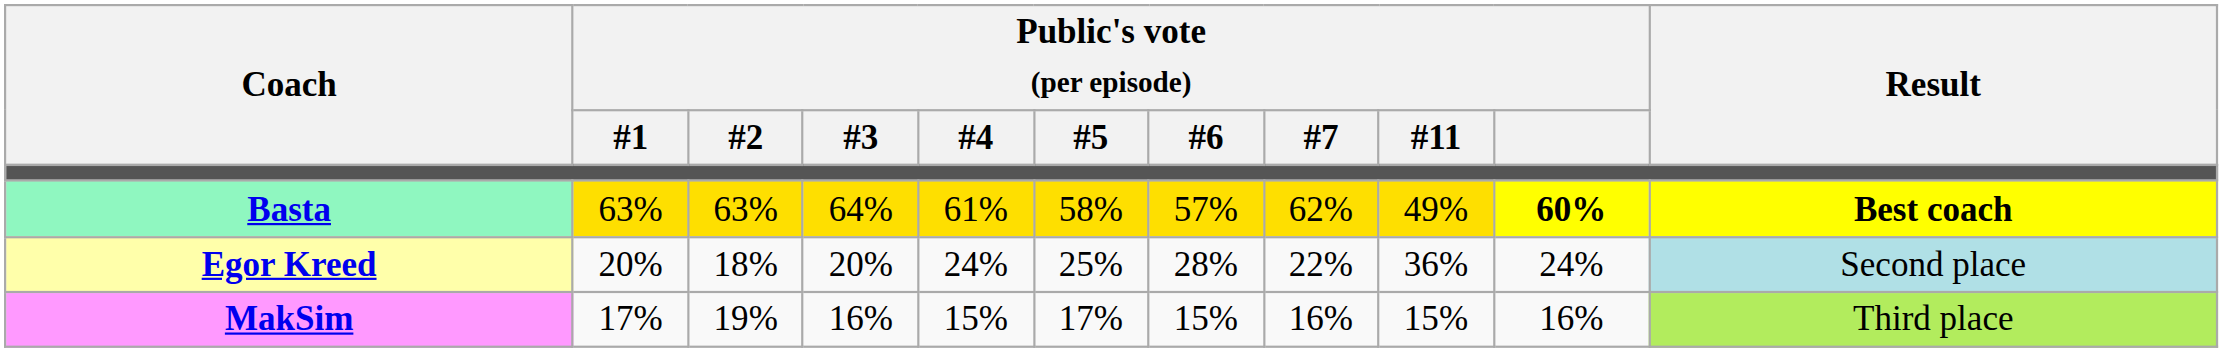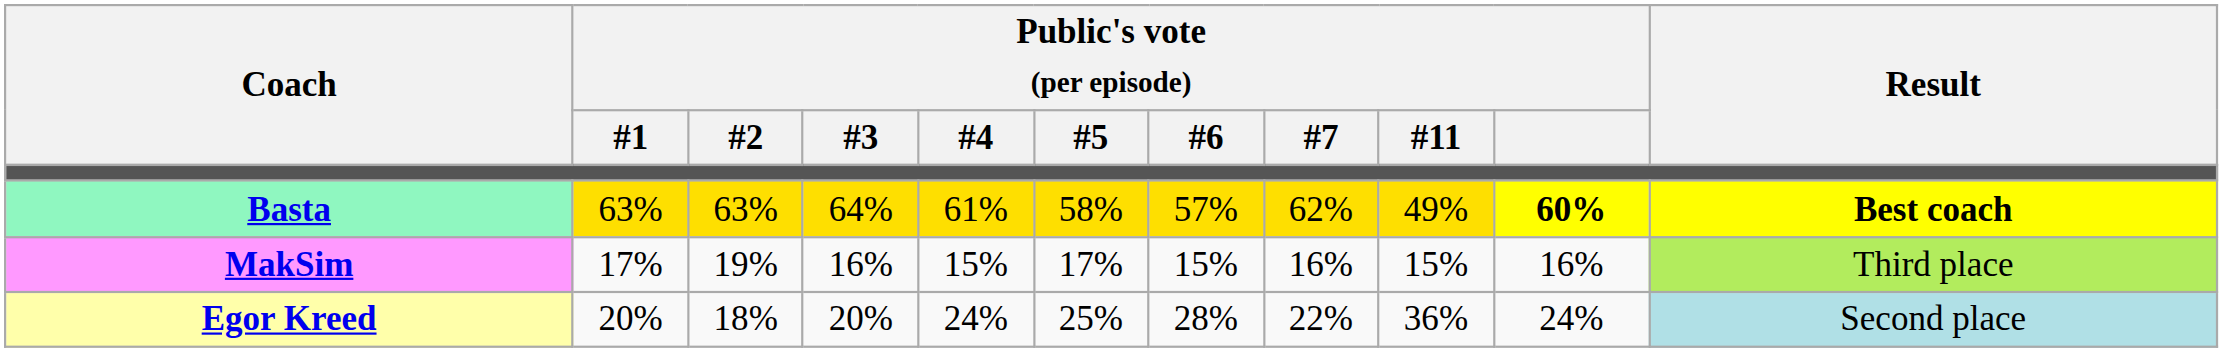rows swapped: Egor Kreed <-> MakSim
